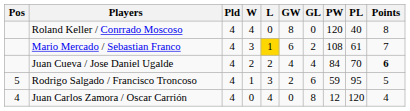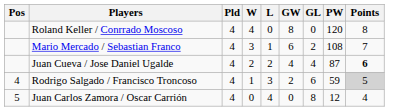- column: PL | 40 | 61 | 70 | 95 | 120
Mario Mercado / Sebastian Franco | L: gold background -> no background
Juan Cueva / Jose Daniel Ugalde | PW: 84 -> 87
Rodrigo Salgado / Francisco Troncoso | Pos: 5 -> 4
Rodrigo Salgado / Francisco Troncoso | Points: no background -> lightgrey background
Juan Carlos Zamora / Oscar Carrión | Pos: 4 -> 5
